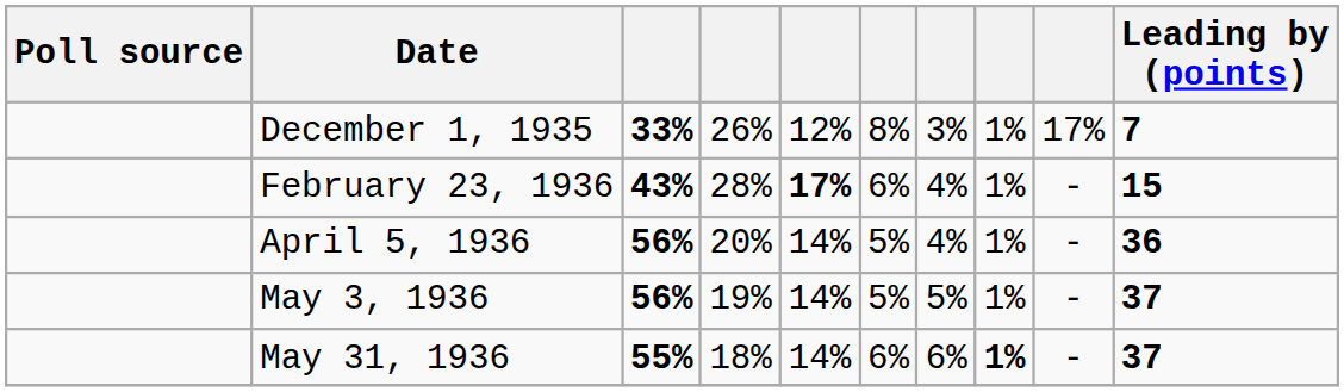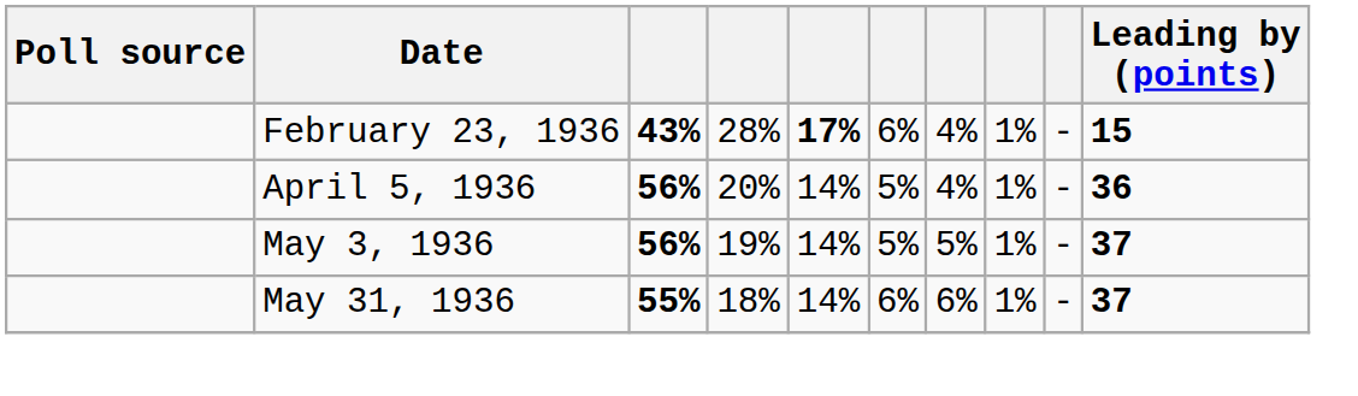- row: December 1, 1935 | 33% | 26% | 12% | 8% | 3% | 1% | 17% | 7
May 31, 1936 | column 8: bold -> normal
